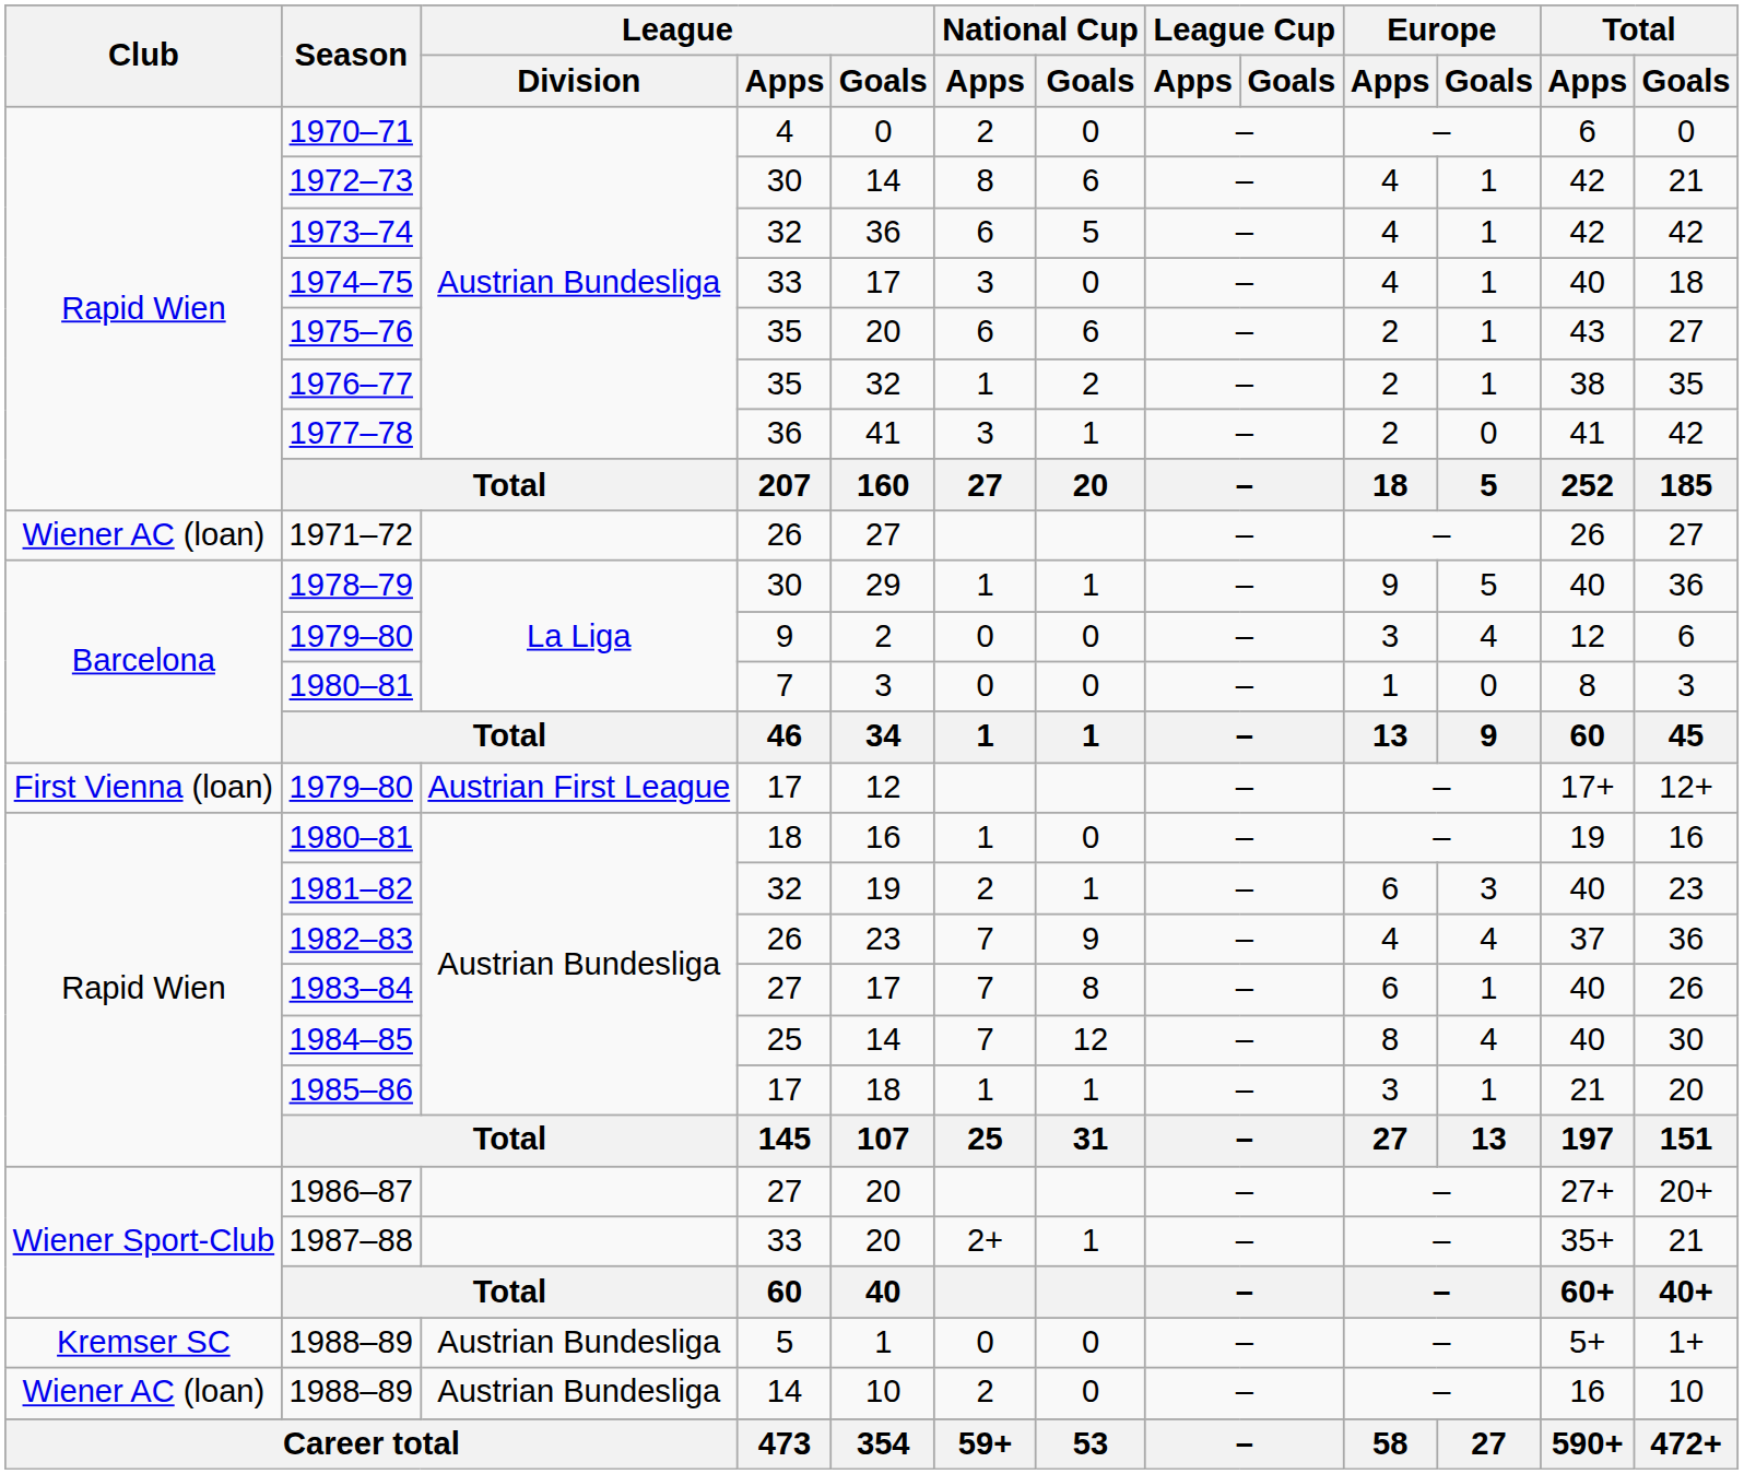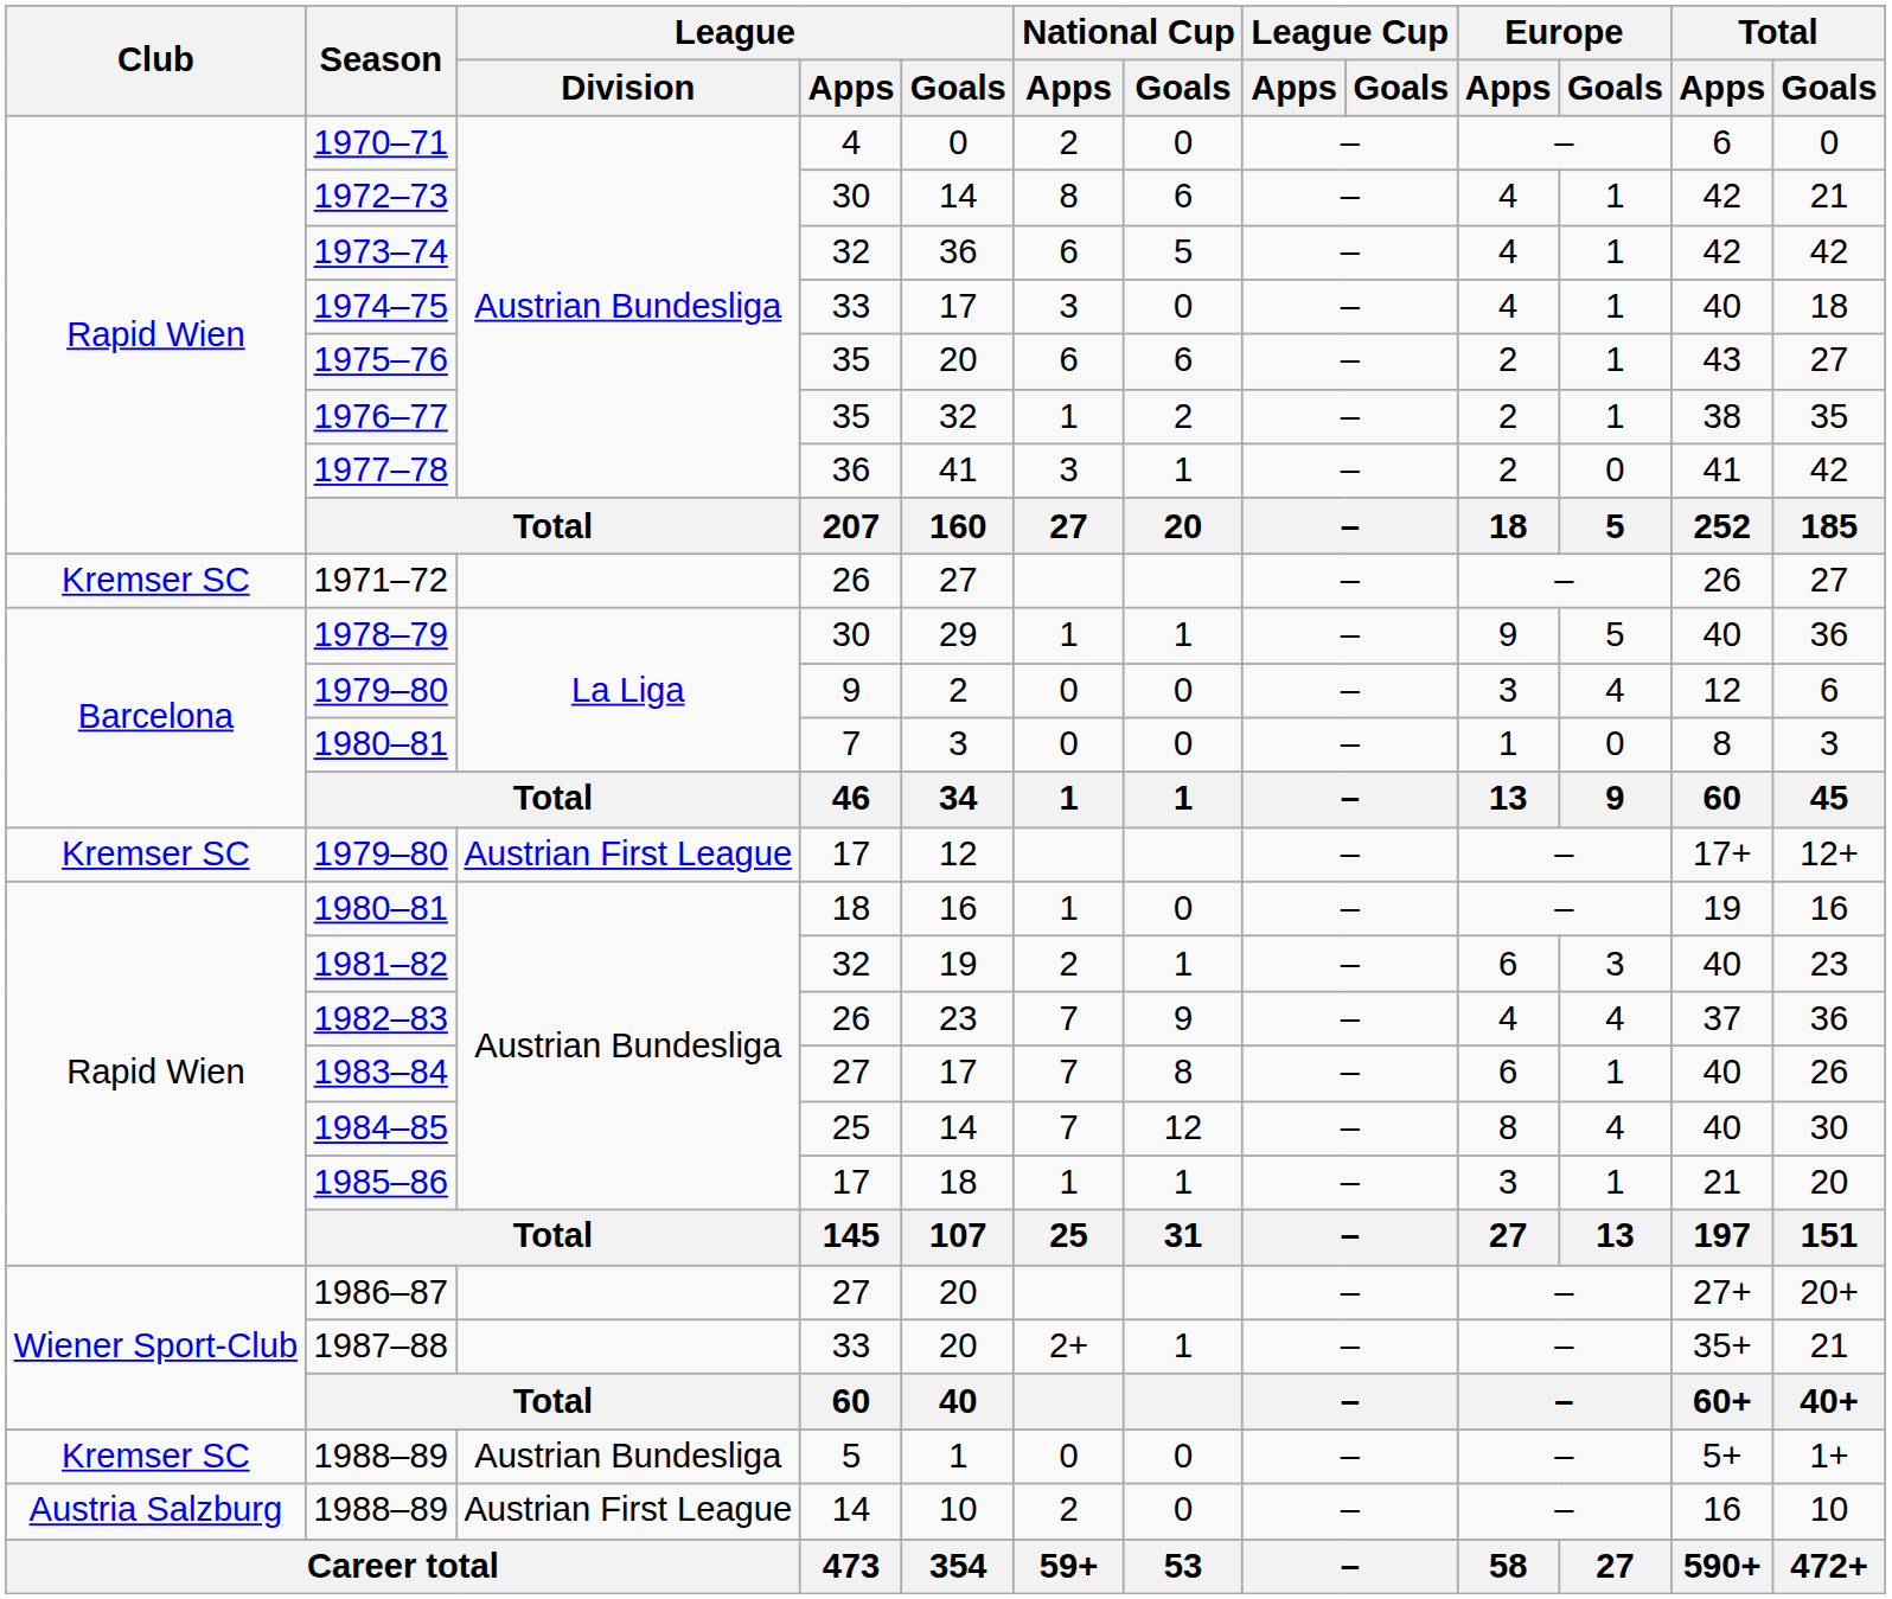1971–72 | Club: Wiener AC (loan) -> Kremser SC
1979–80 / 17 | Club: First Vienna (loan) -> Kremser SC
1988–89 / 14 | Club: Wiener AC (loan) -> Austria Salzburg
1988–89 / 14 | League / Division: Austrian Bundesliga -> Austrian First League
